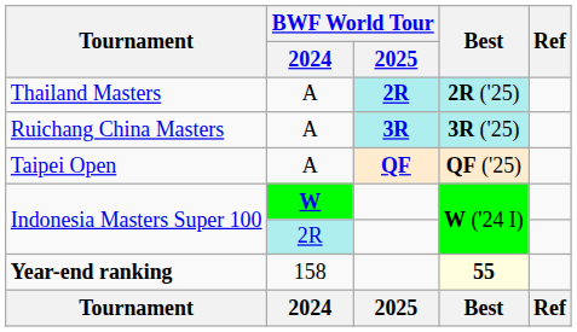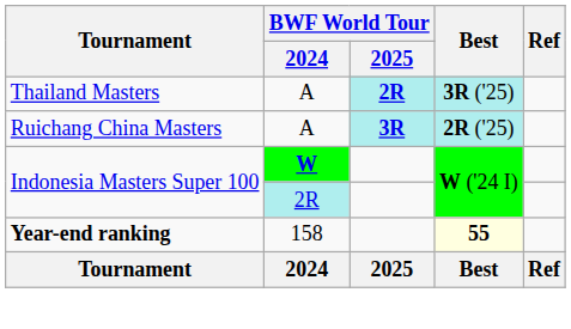Thailand Masters | Best: 2R ('25) -> 3R ('25)
Ruichang China Masters | Best: 3R ('25) -> 2R ('25)
- row: Taipei Open | A | QF | QF ('25)
